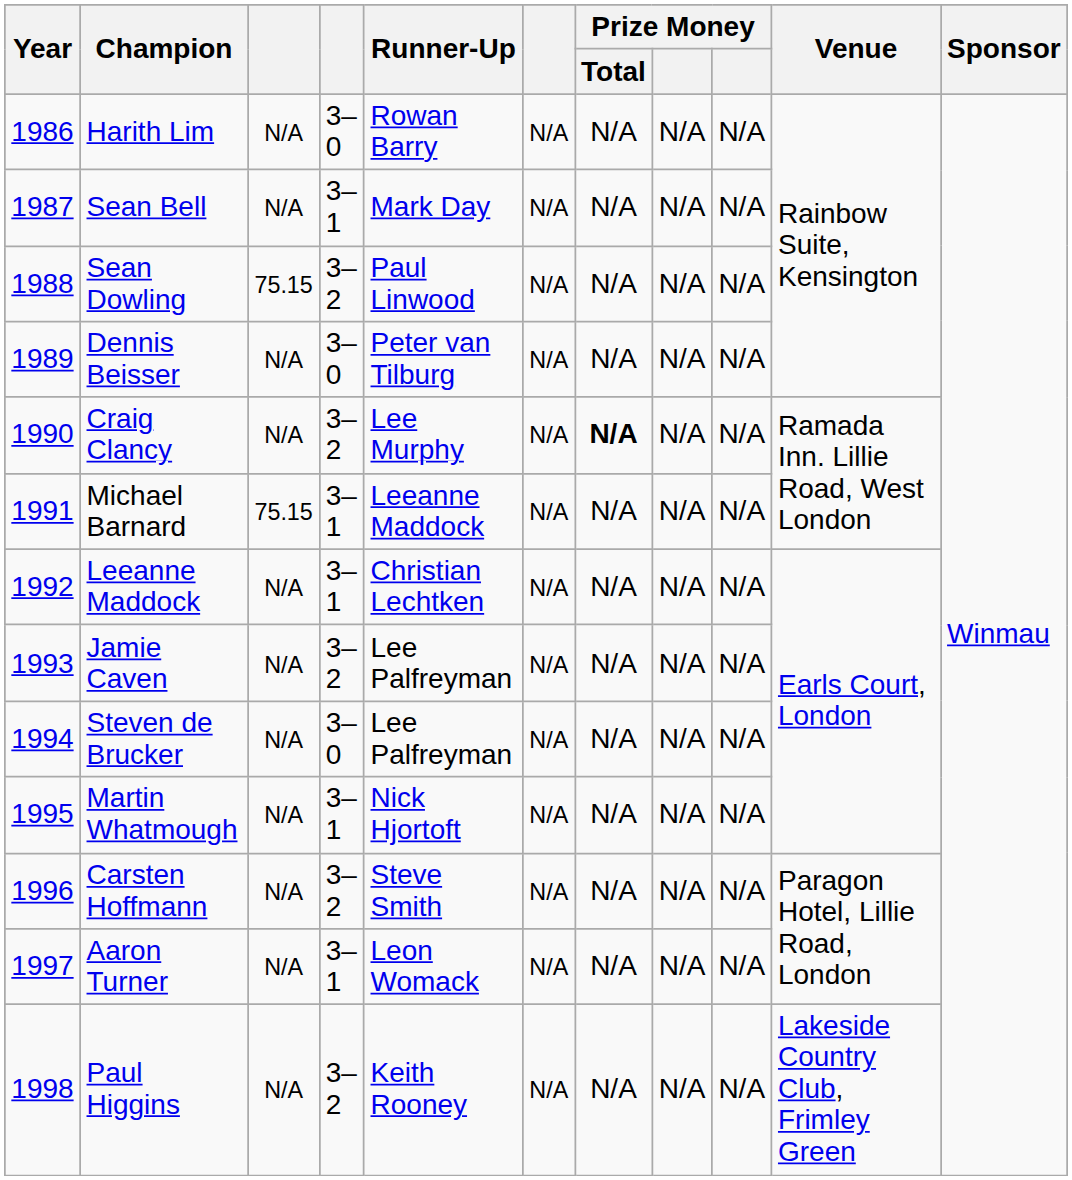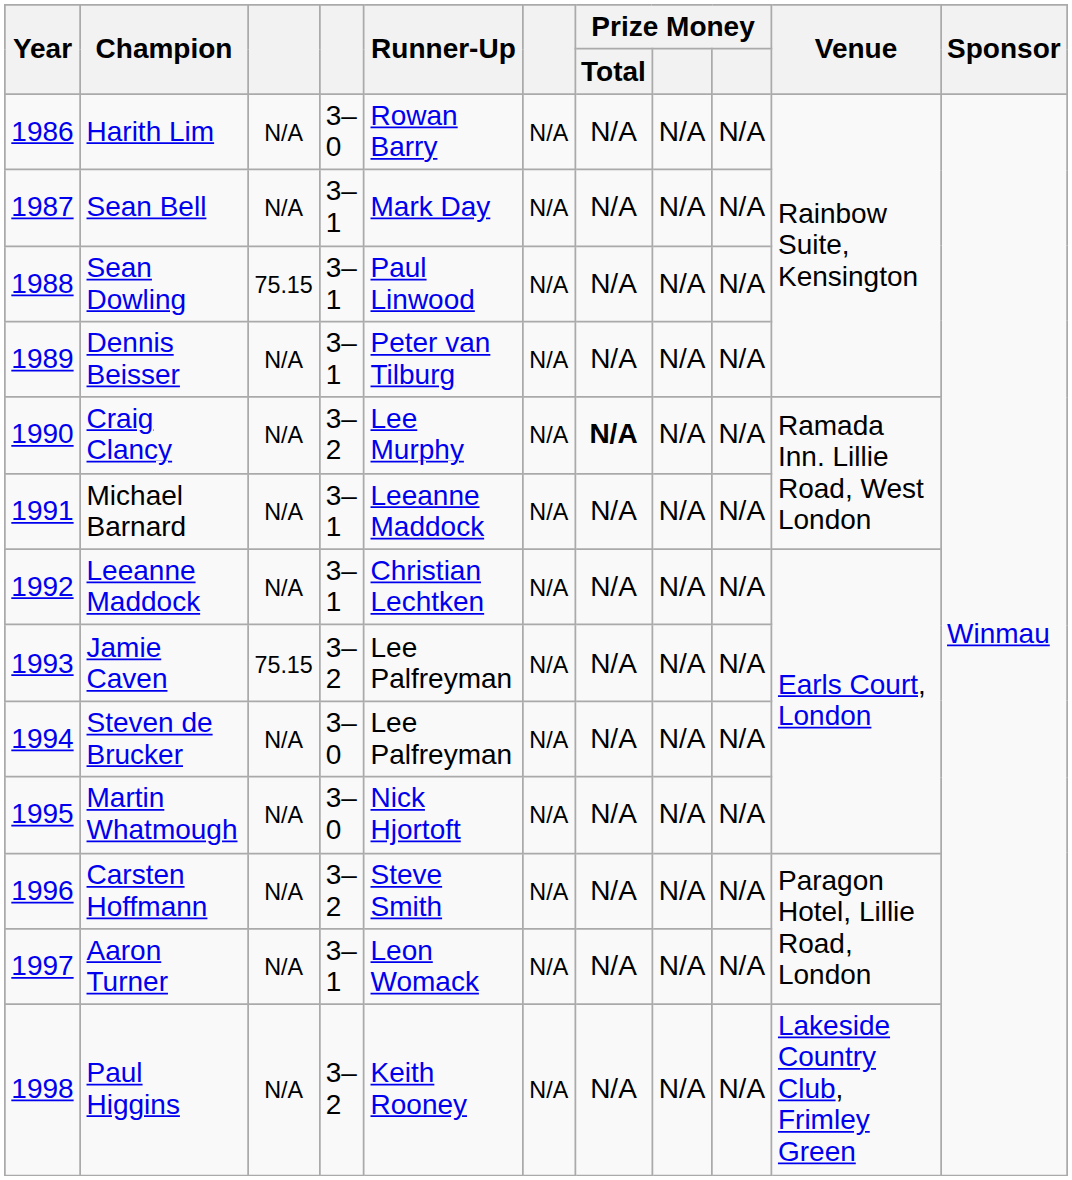Sean Dowling | column 4: 3–2 -> 3–1
Dennis Beisser | column 4: 3–0 -> 3–1
Michael Barnard | column 3: 75.15 -> N/A
Jamie Caven | column 3: N/A -> 75.15
Martin Whatmough | column 4: 3–1 -> 3–0
